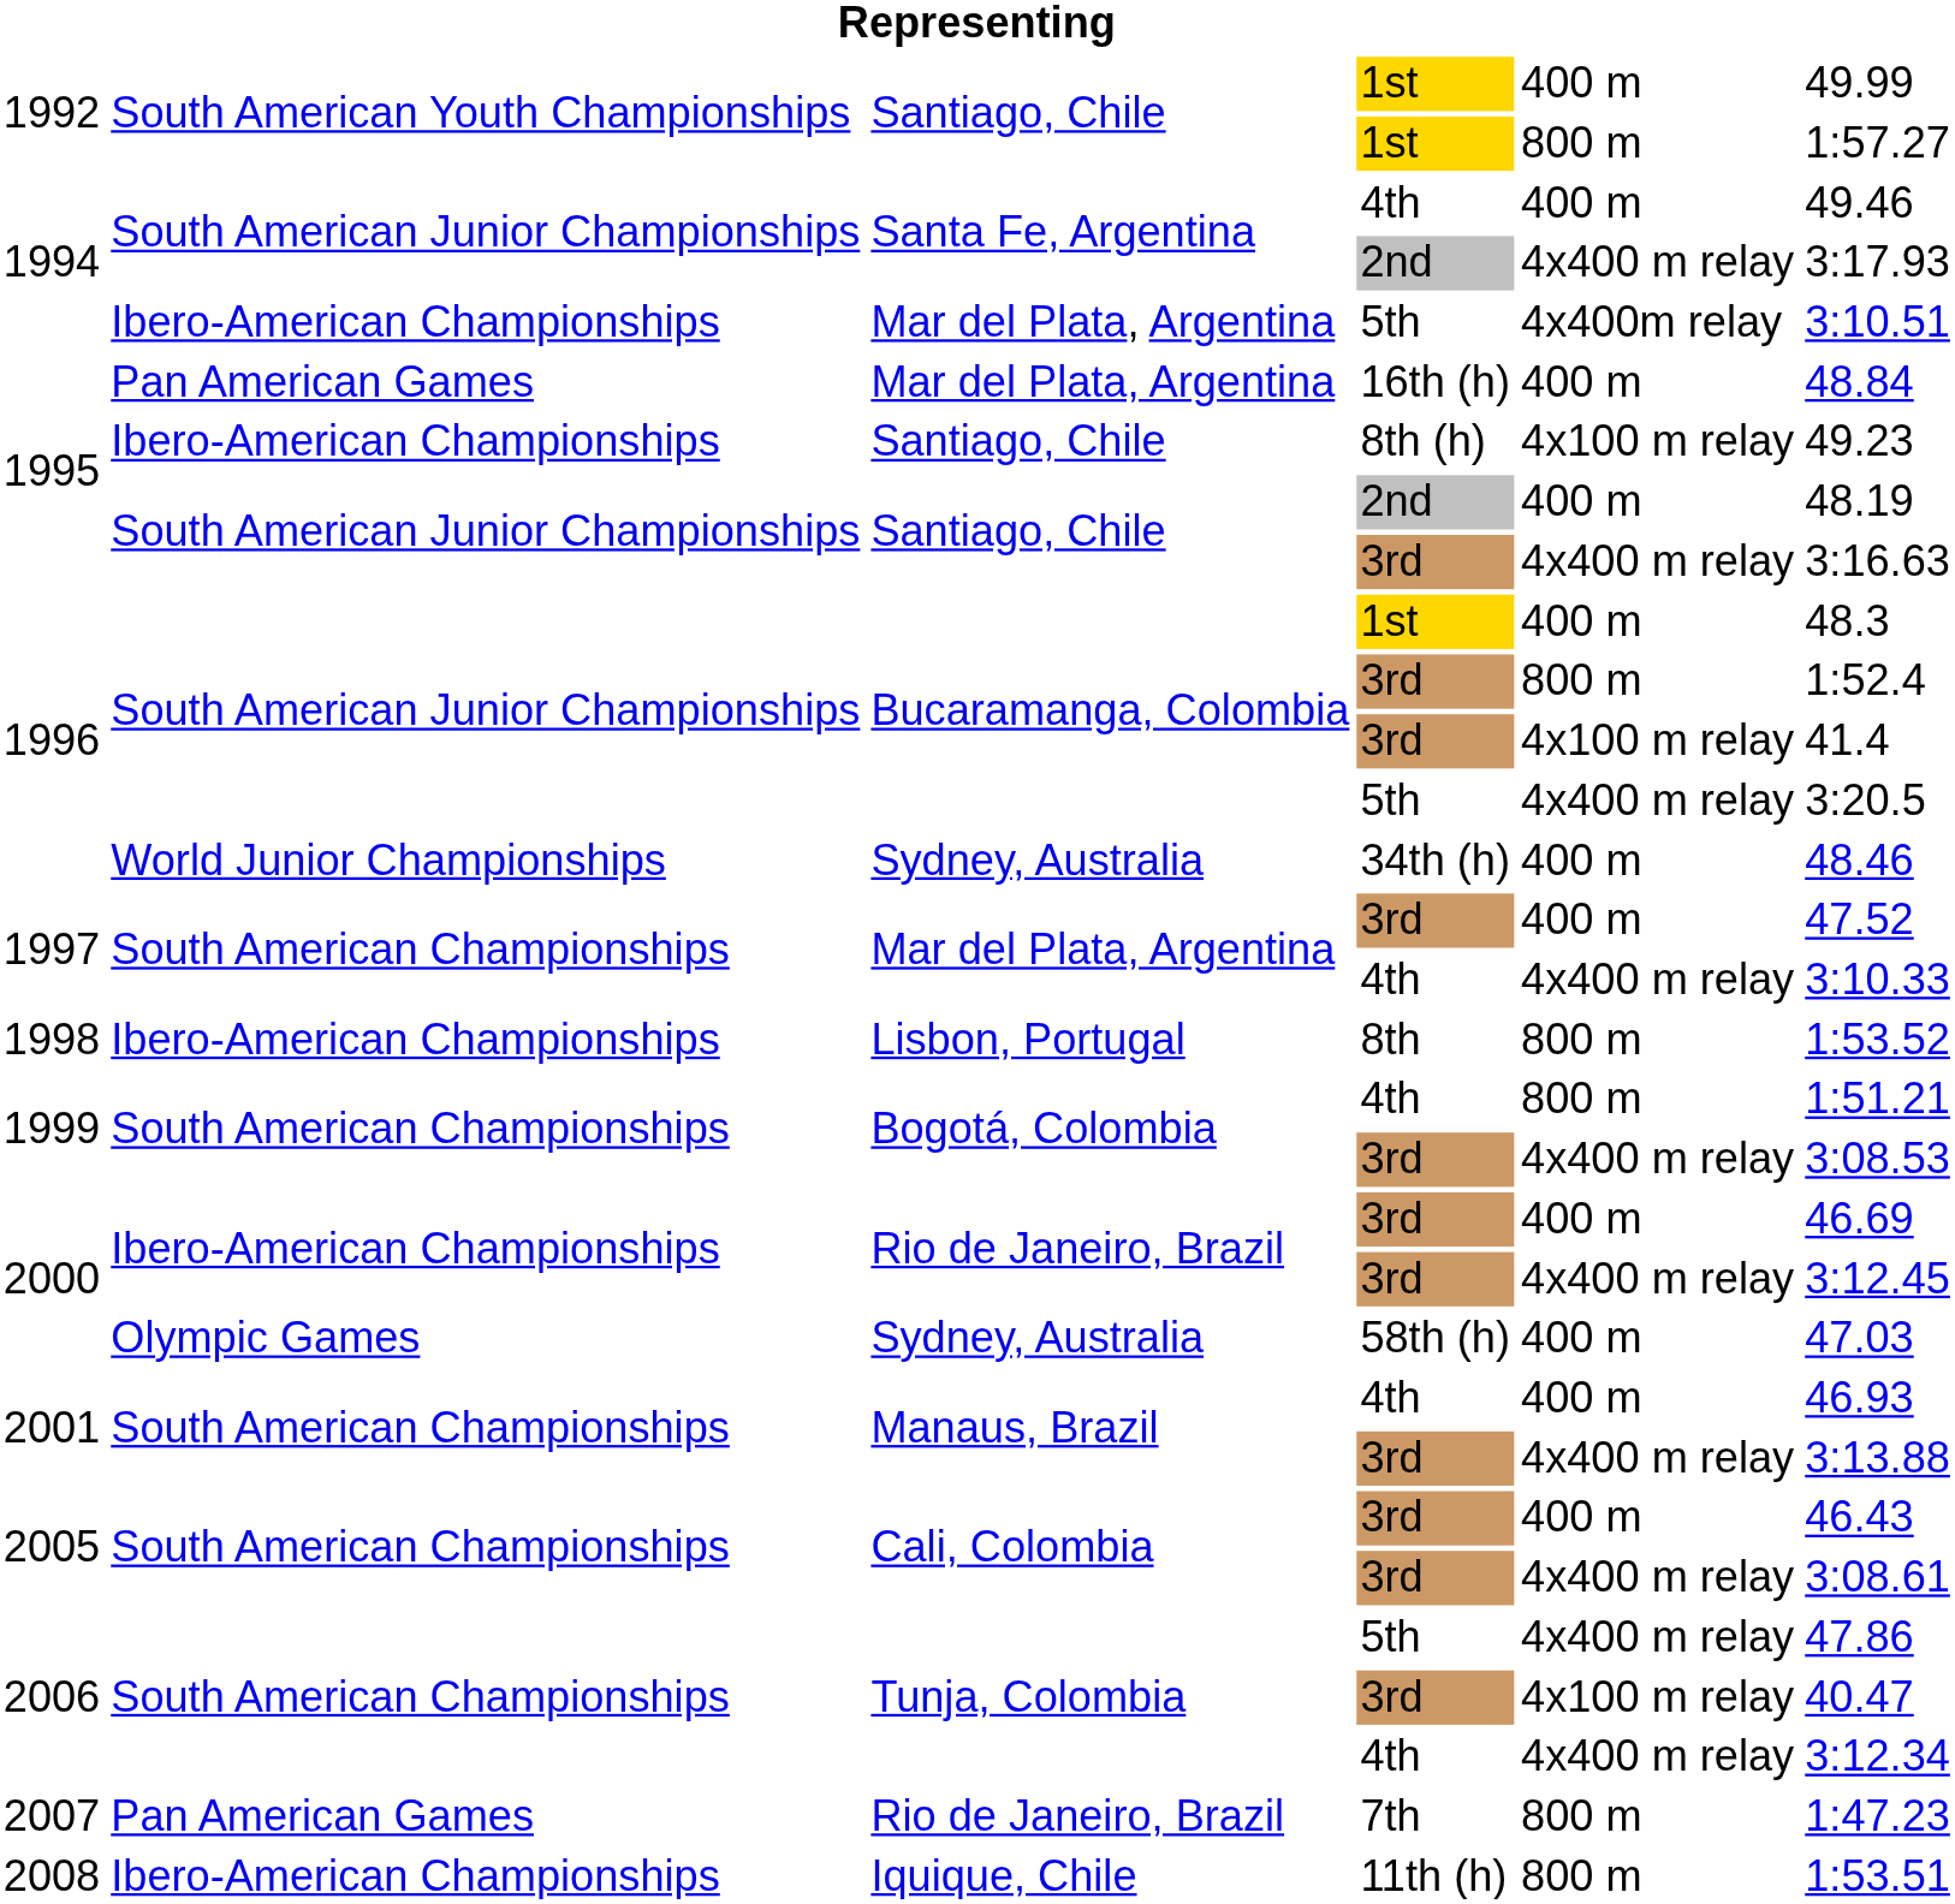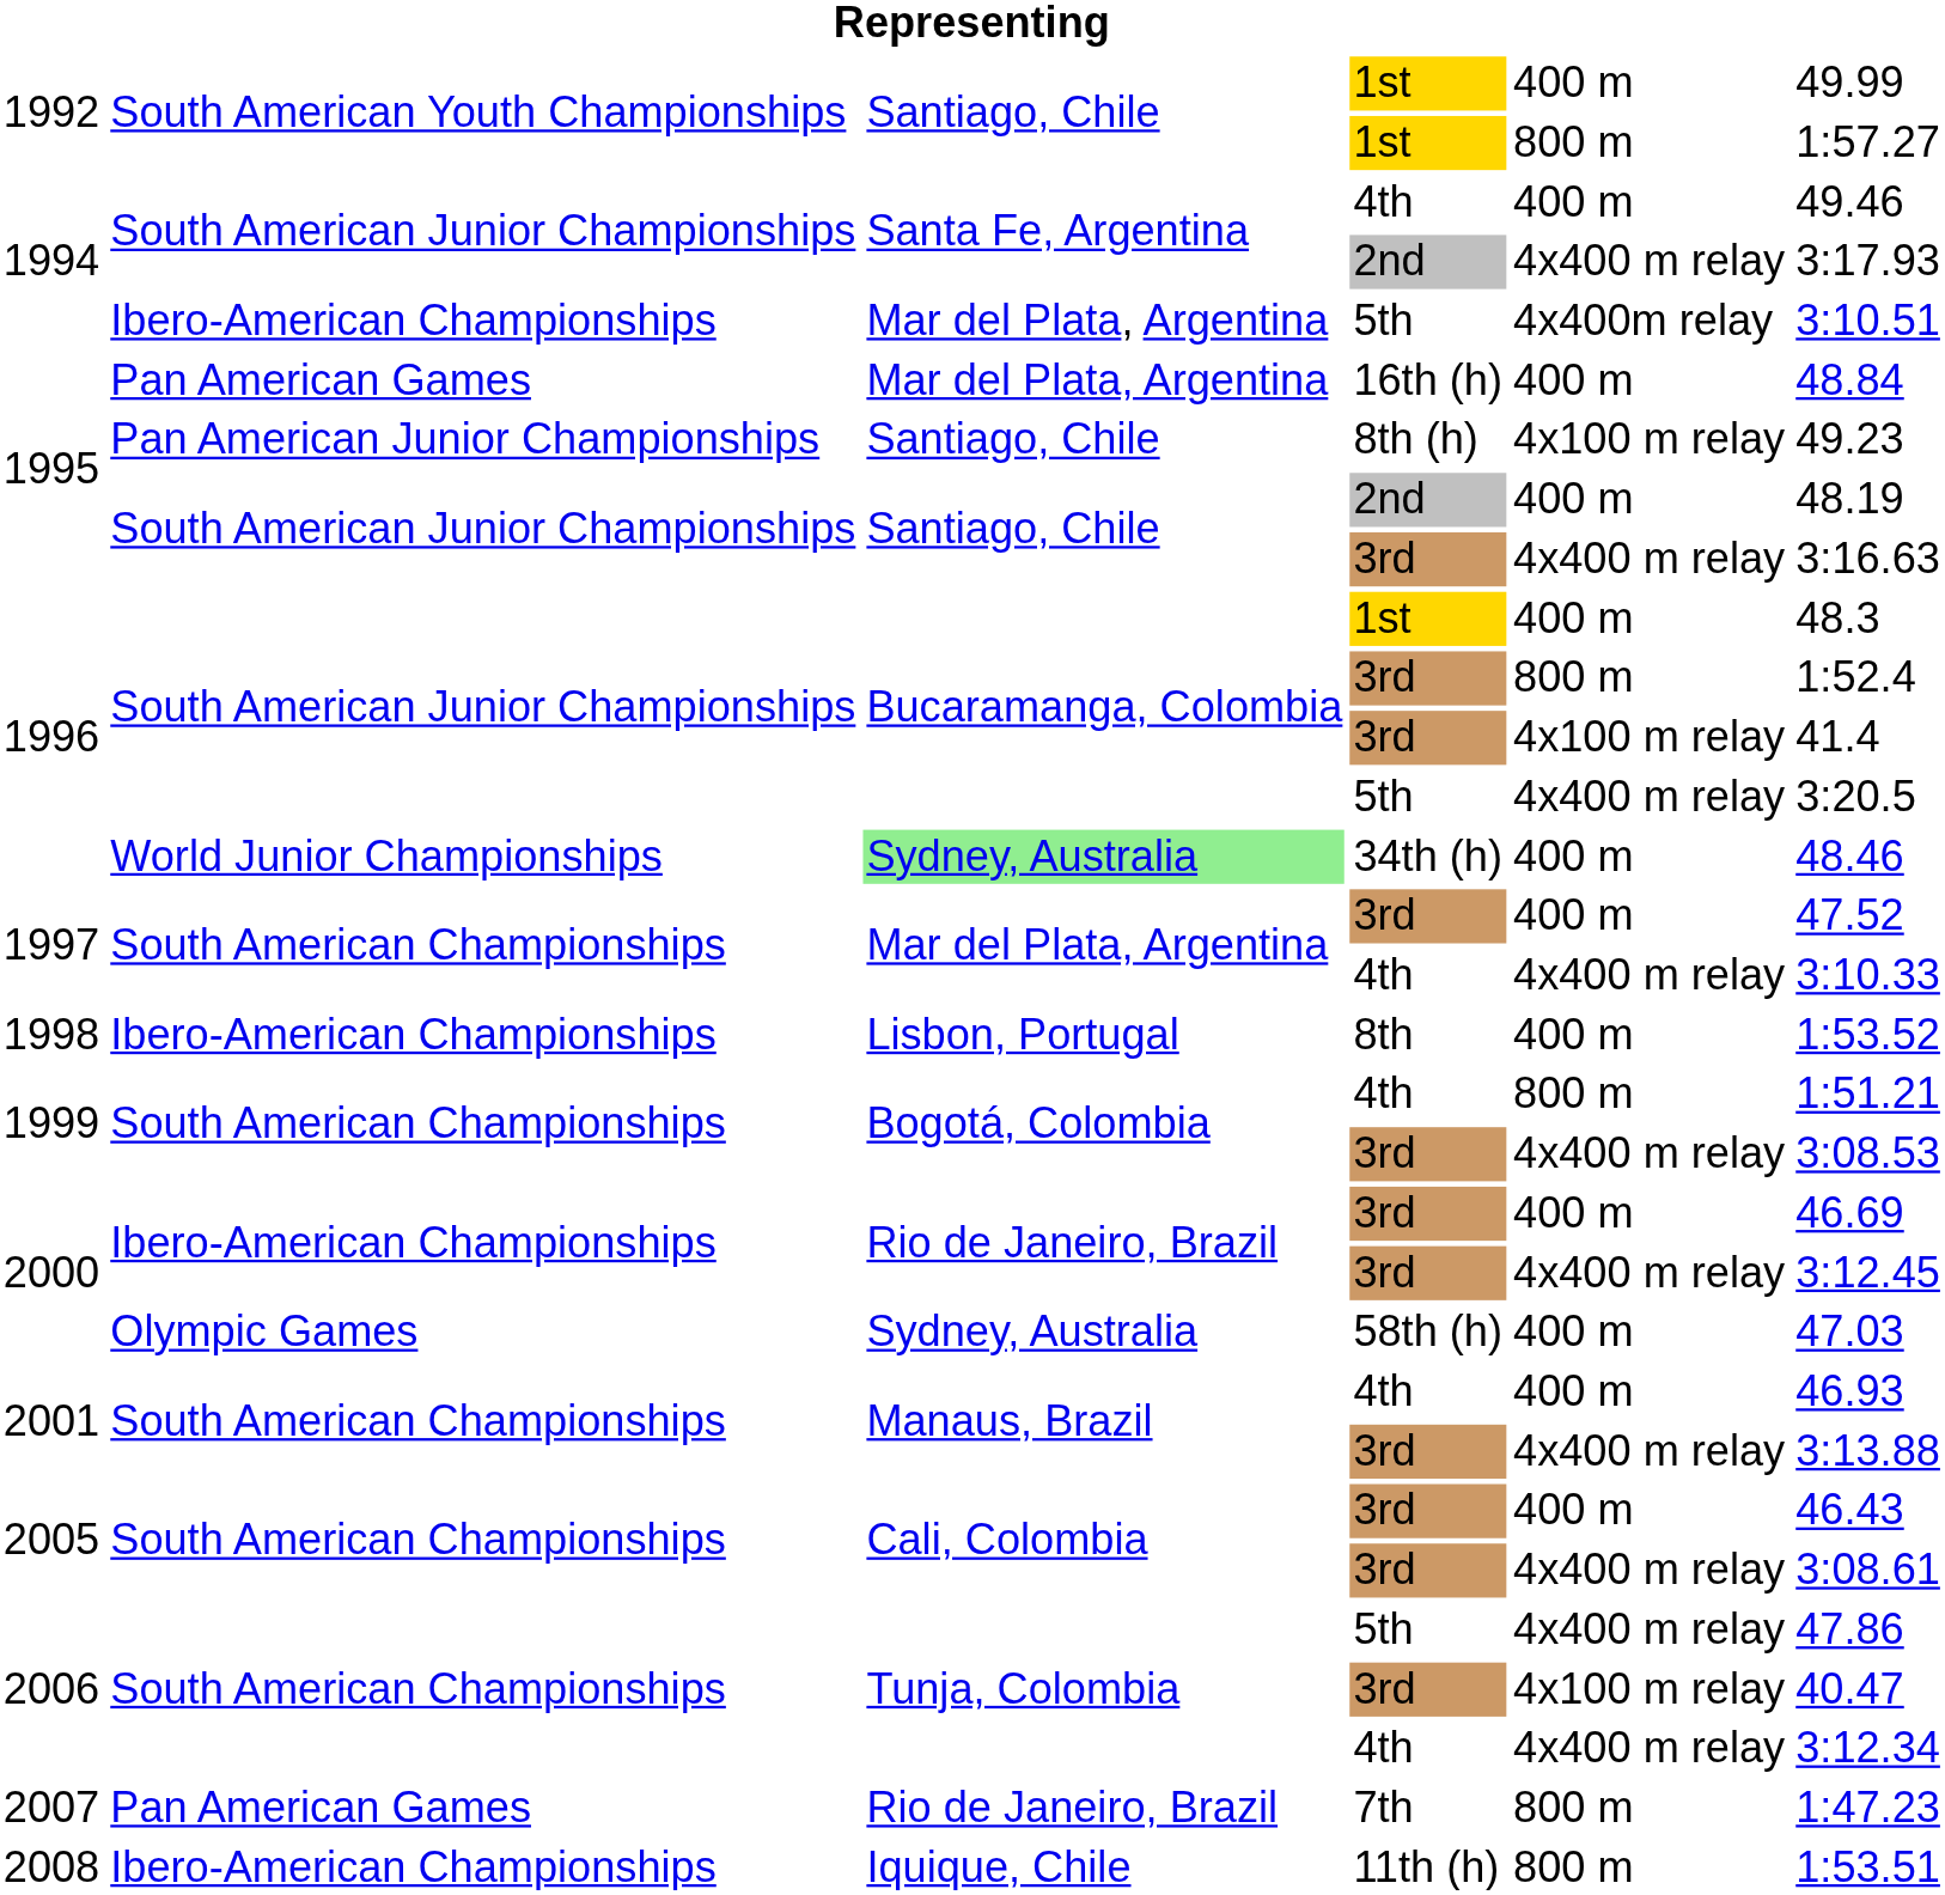1995 / 8th (h) | column 2: Ibero-American Championships -> Pan American Junior Championships
1996 / 34th (h) | column 3: no background -> lightgreen background
1998 | column 5: 800 m -> 400 m
